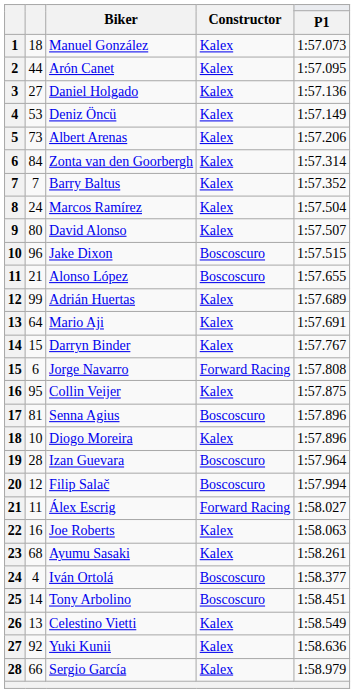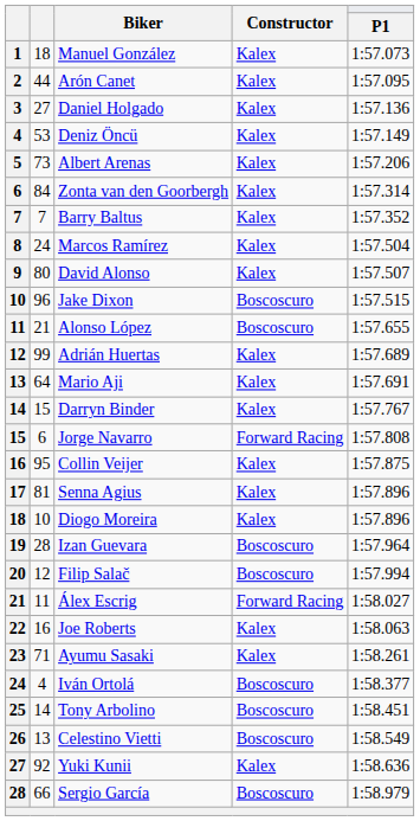Senna Agius | Constructor: Boscoscuro -> Kalex
Ayumu Sasaki | column 2: 68 -> 71
Celestino Vietti | Constructor: Kalex -> Boscoscuro
Sergio García | Constructor: Kalex -> Boscoscuro
